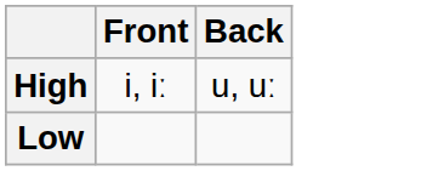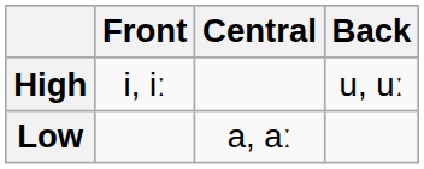+ column: Central | a, aː
